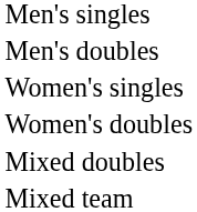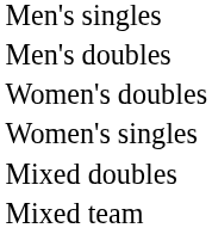rows swapped: Women's singles <-> Women's doubles
